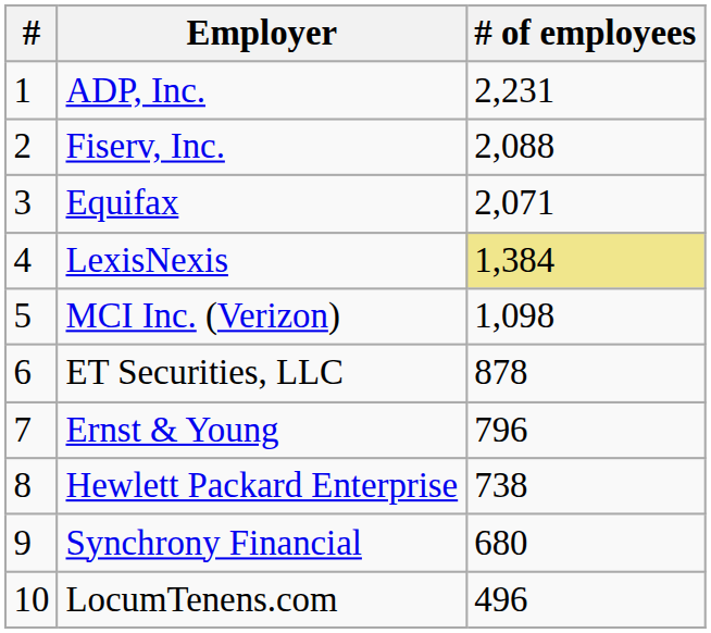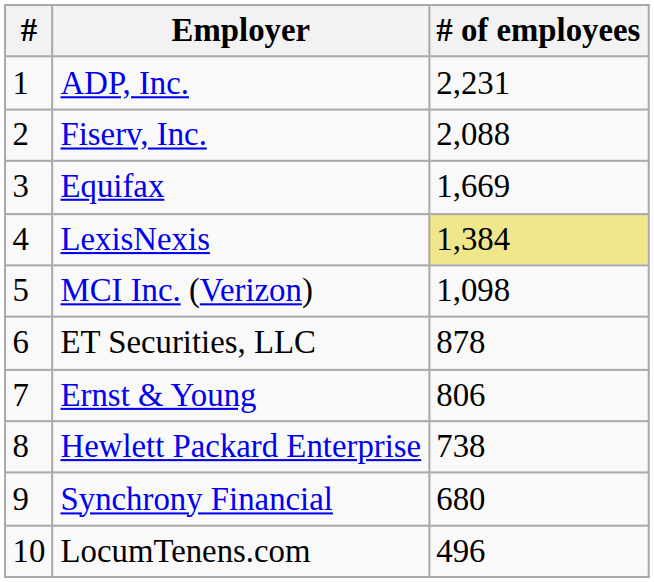Equifax | # of employees: 2,071 -> 1,669
Ernst & Young | # of employees: 796 -> 806
